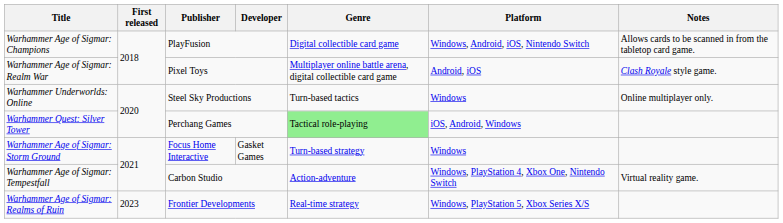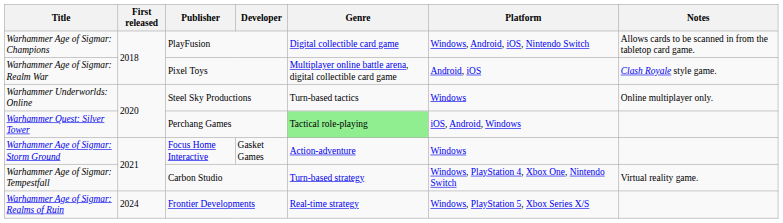Warhammer Age of Sigmar: Storm Ground | Genre: Turn-based strategy -> Action-adventure
Warhammer Age of Sigmar: Tempestfall | Genre: Action-adventure -> Turn-based strategy
Warhammer Age of Sigmar: Realms of Ruin | First released: 2023 -> 2024
